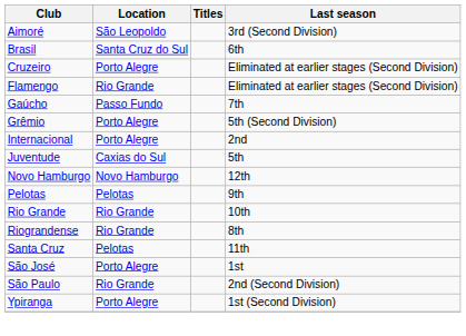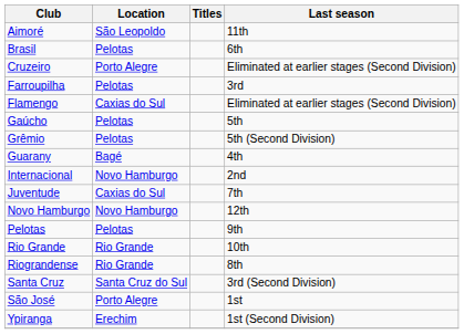Aimoré | Last season: 3rd (Second Division) -> 11th
Brasil | Location: Santa Cruz do Sul -> Pelotas
+ row: Farroupilha | Pelotas | 3rd
Flamengo | Location: Rio Grande -> Caxias do Sul
Gaúcho | Location: Passo Fundo -> Pelotas
Gaúcho | Last season: 7th -> 5th
Grêmio | Location: Porto Alegre -> Pelotas
+ row: Guarany | Bagé | 4th
Internacional | Location: Porto Alegre -> Novo Hamburgo
Juventude | Last season: 5th -> 7th
Santa Cruz | Location: Pelotas -> Santa Cruz do Sul
Santa Cruz | Last season: 11th -> 3rd (Second Division)
- row: São Paulo | Rio Grande | 2nd (Second Division)
Ypiranga | Location: Porto Alegre -> Erechim
